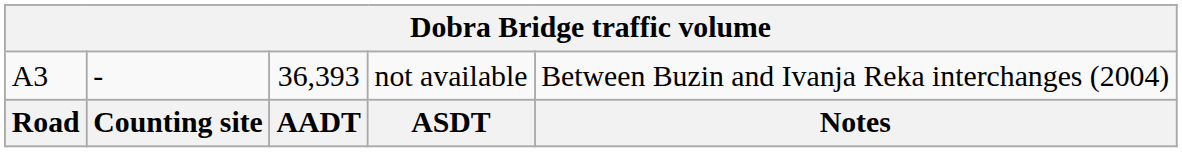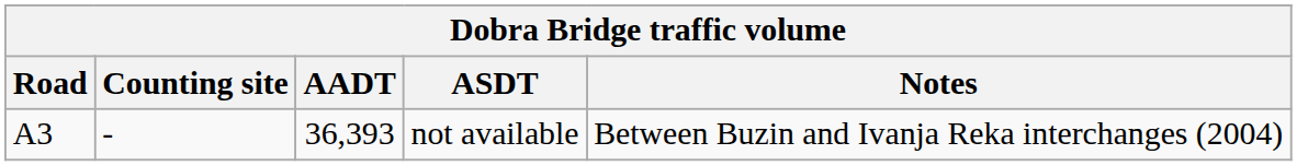rows swapped: Road <-> A3
